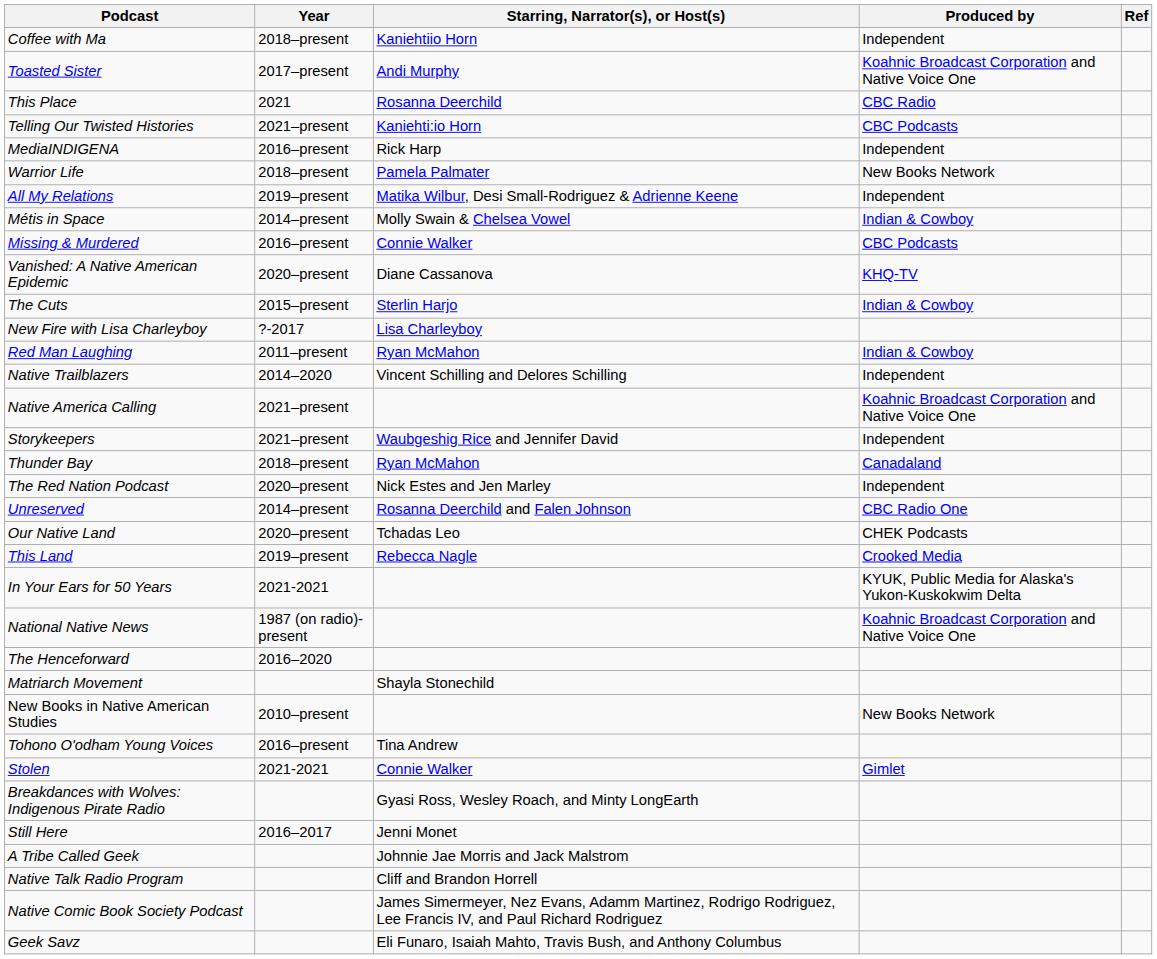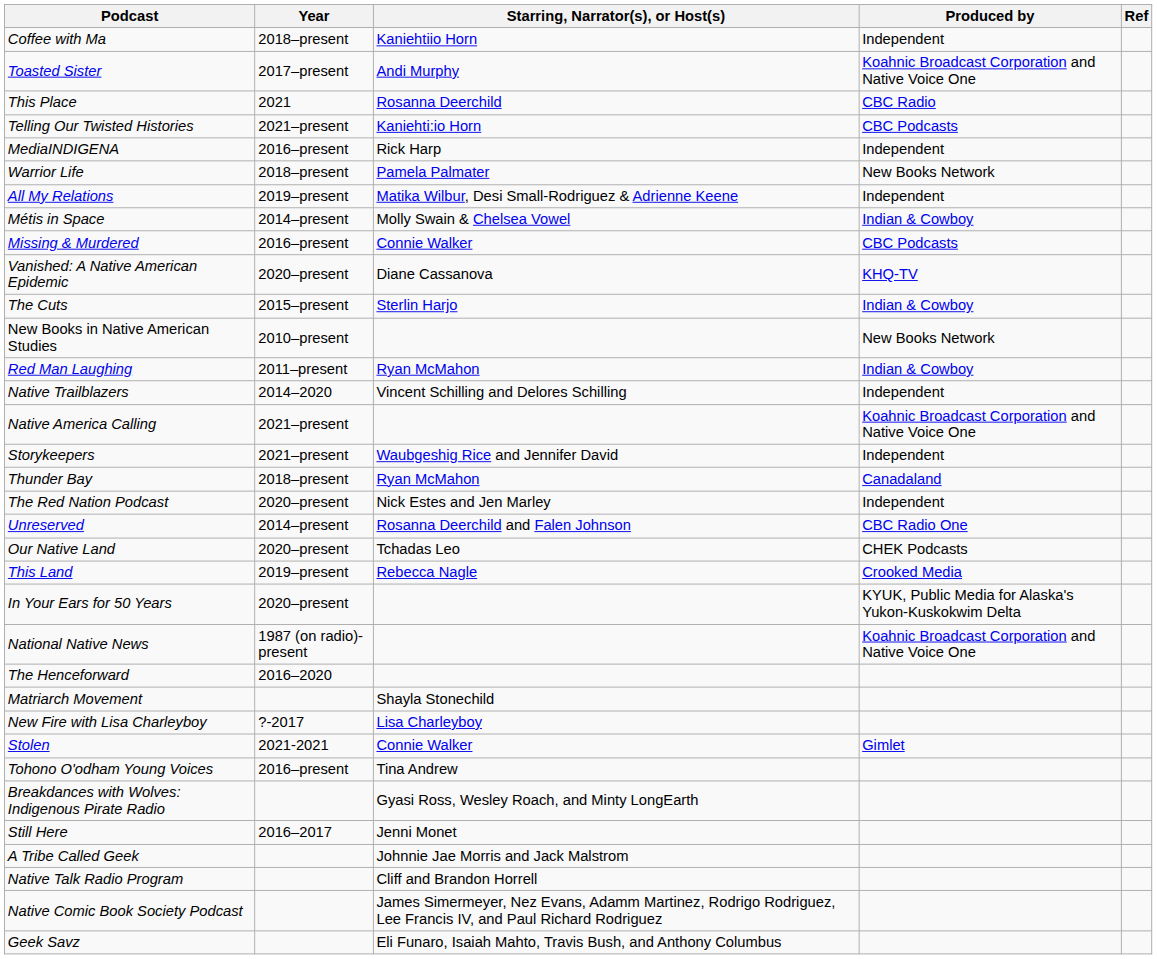rows swapped: New Books in Native American Studies <-> New Fire with Lisa Charleyboy
In Your Ears for 50 Years | Year: 2021-2021 -> 2020–present
rows swapped: Stolen <-> Tohono O'odham Young Voices
